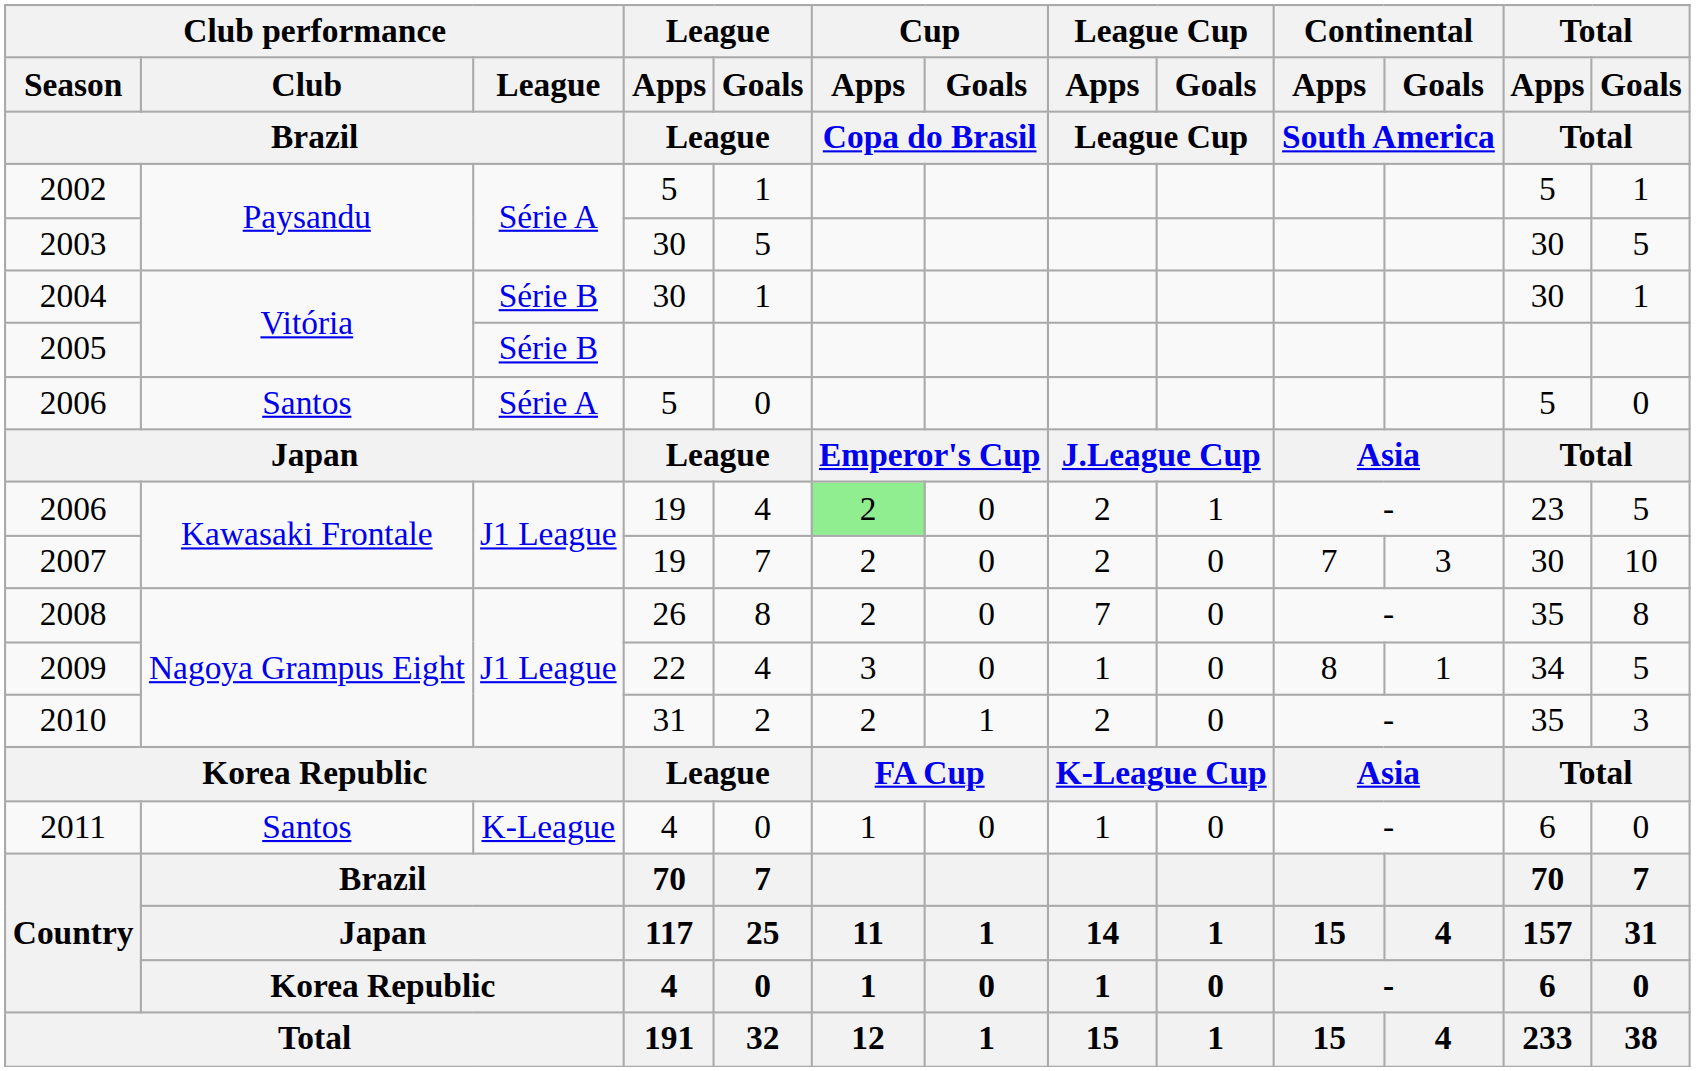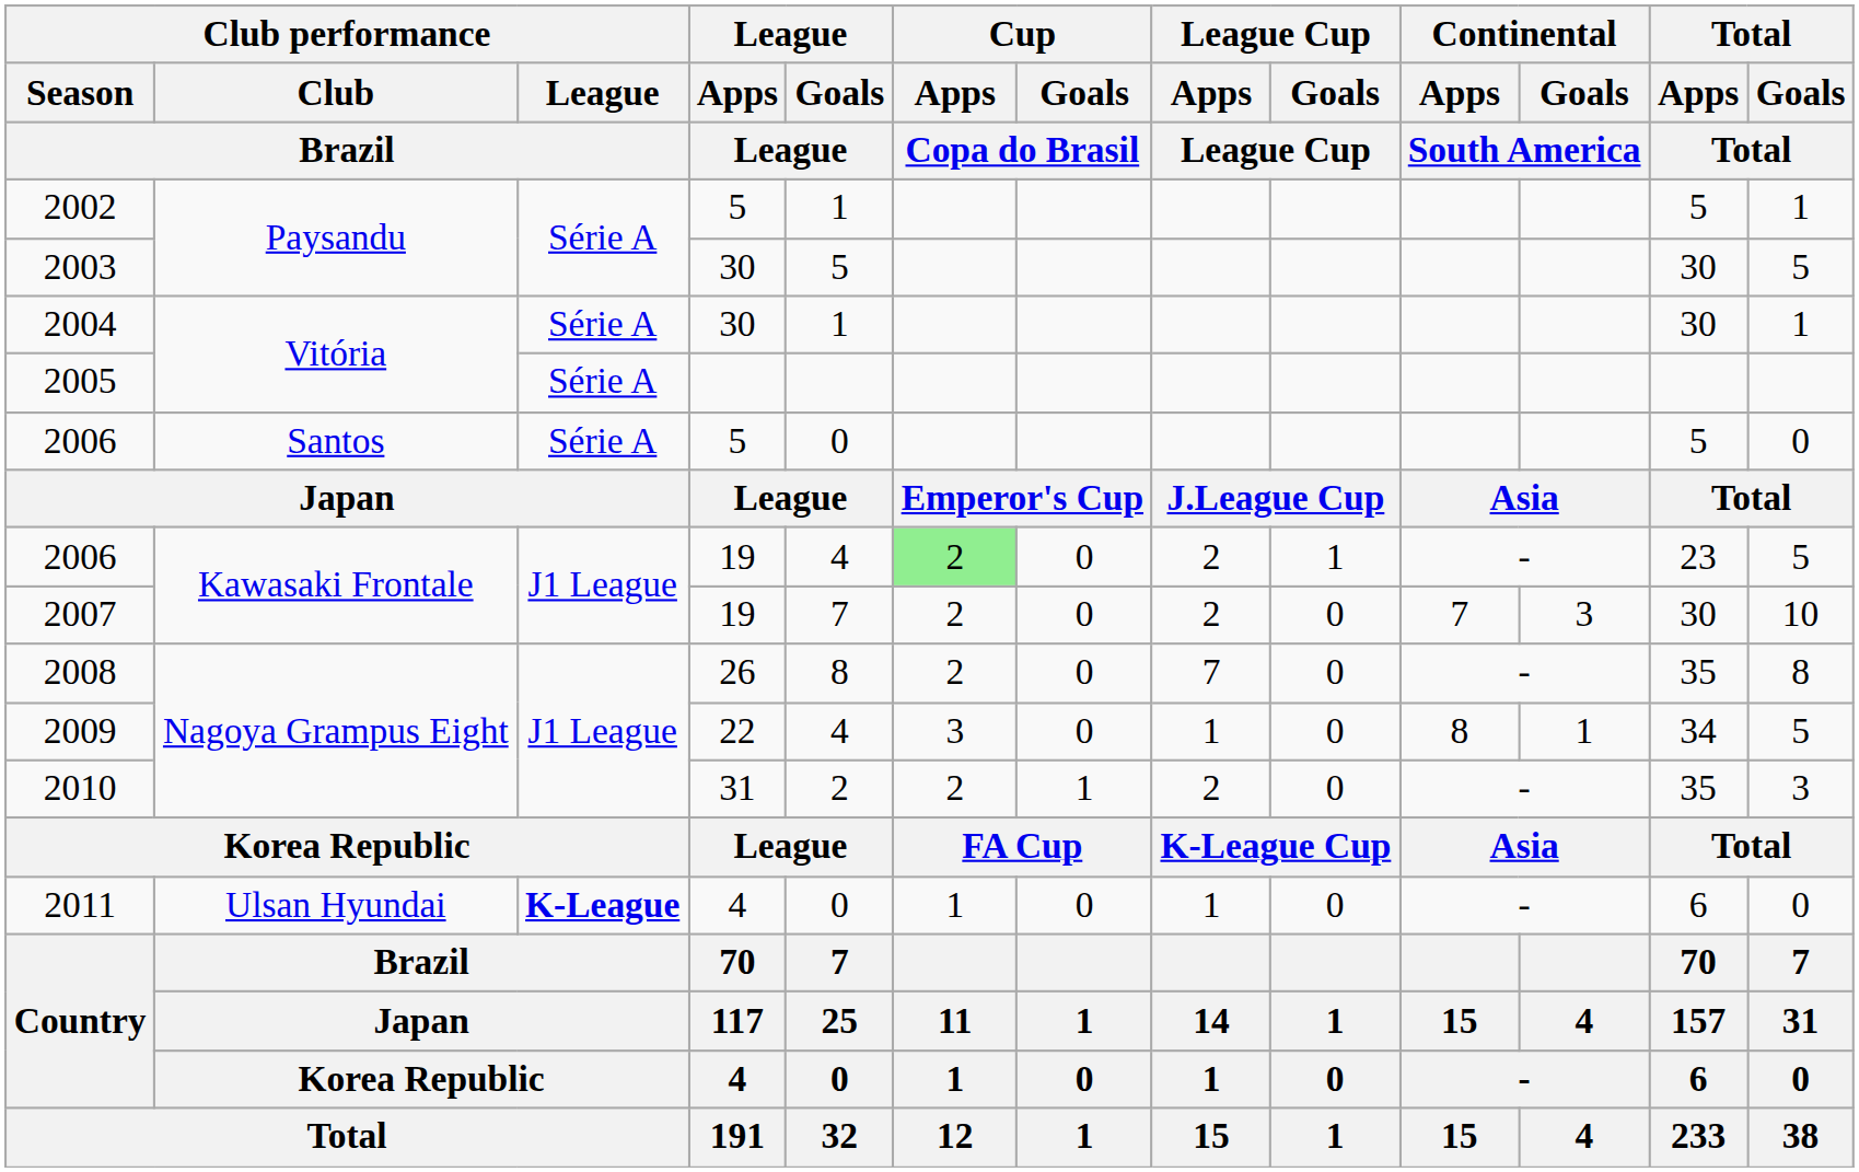2004 | Club performance / League / Brazil: Série B -> Série A
2005 | Club performance / League / Brazil: Série B -> Série A
2011 | Club performance / Club / Brazil: Santos -> Ulsan Hyundai
2011 | Club performance / League / Brazil: normal -> bold
